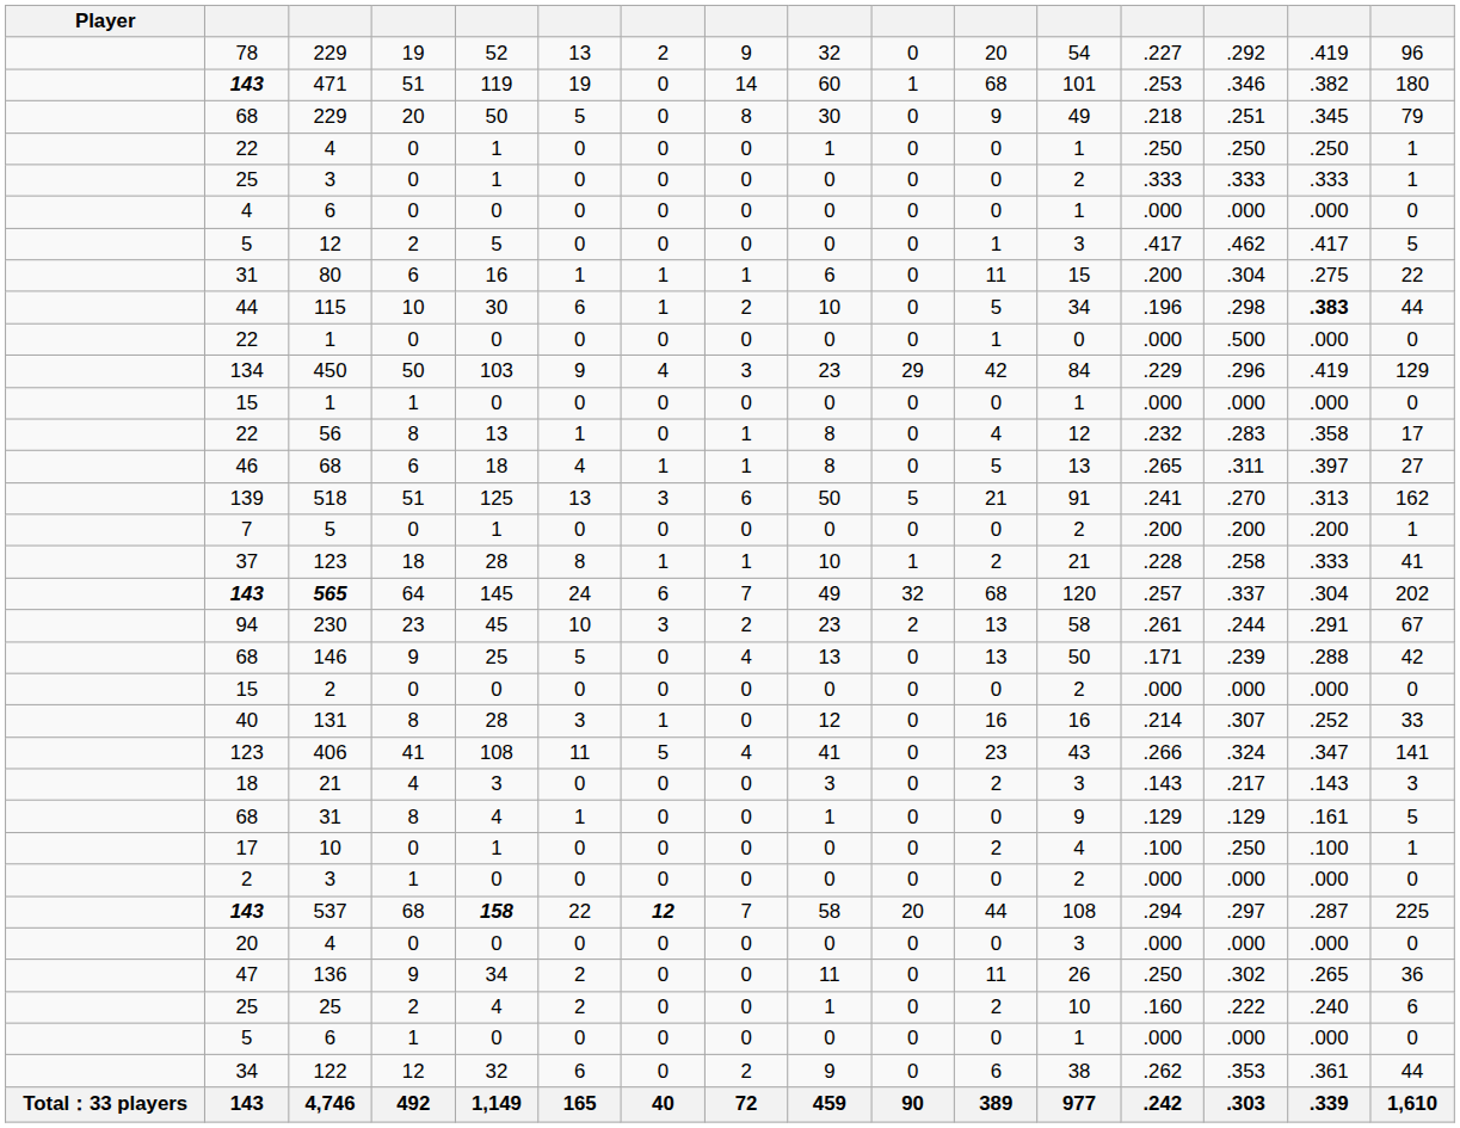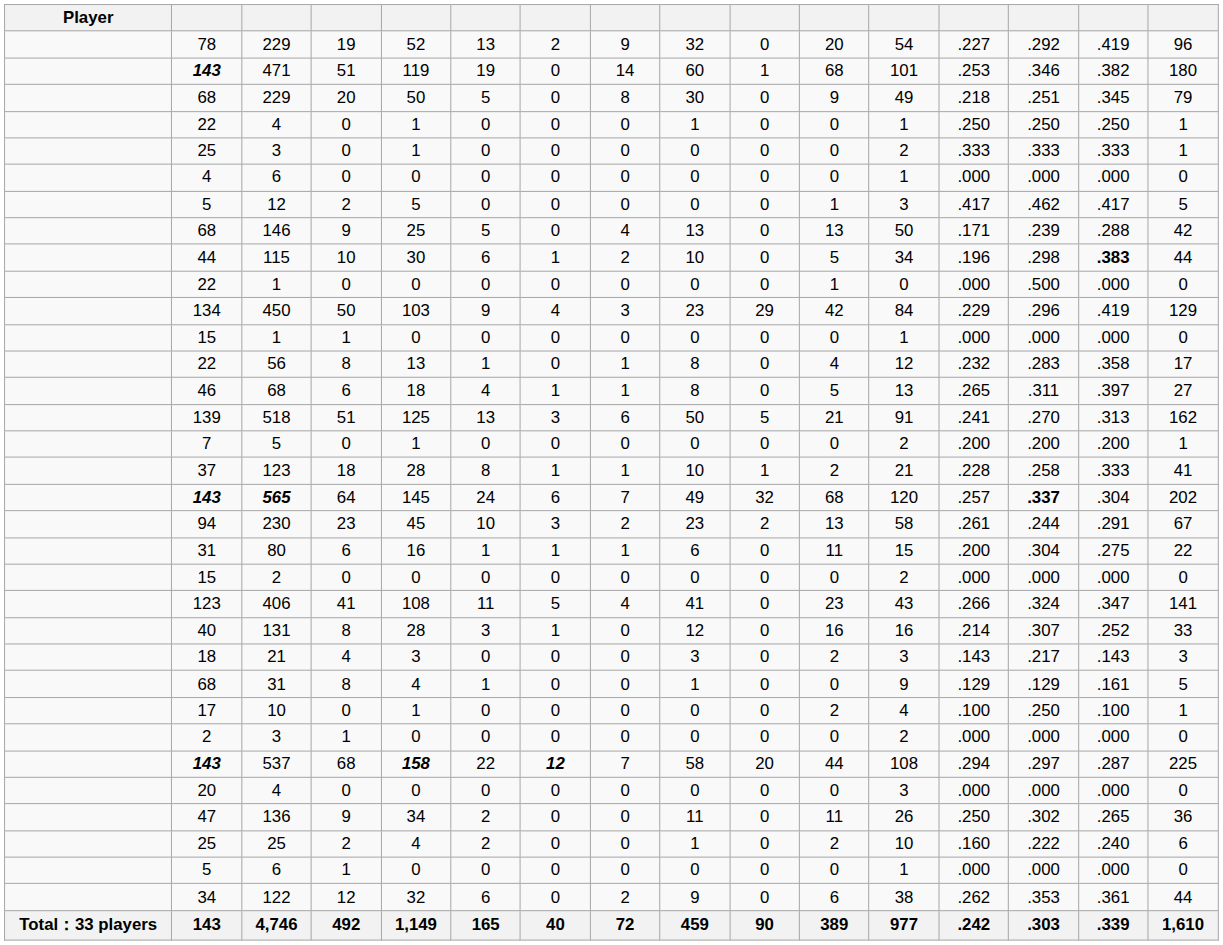rows swapped: 146 <-> 80
565 | column 14: normal -> bold
rows swapped: 131 <-> 406
